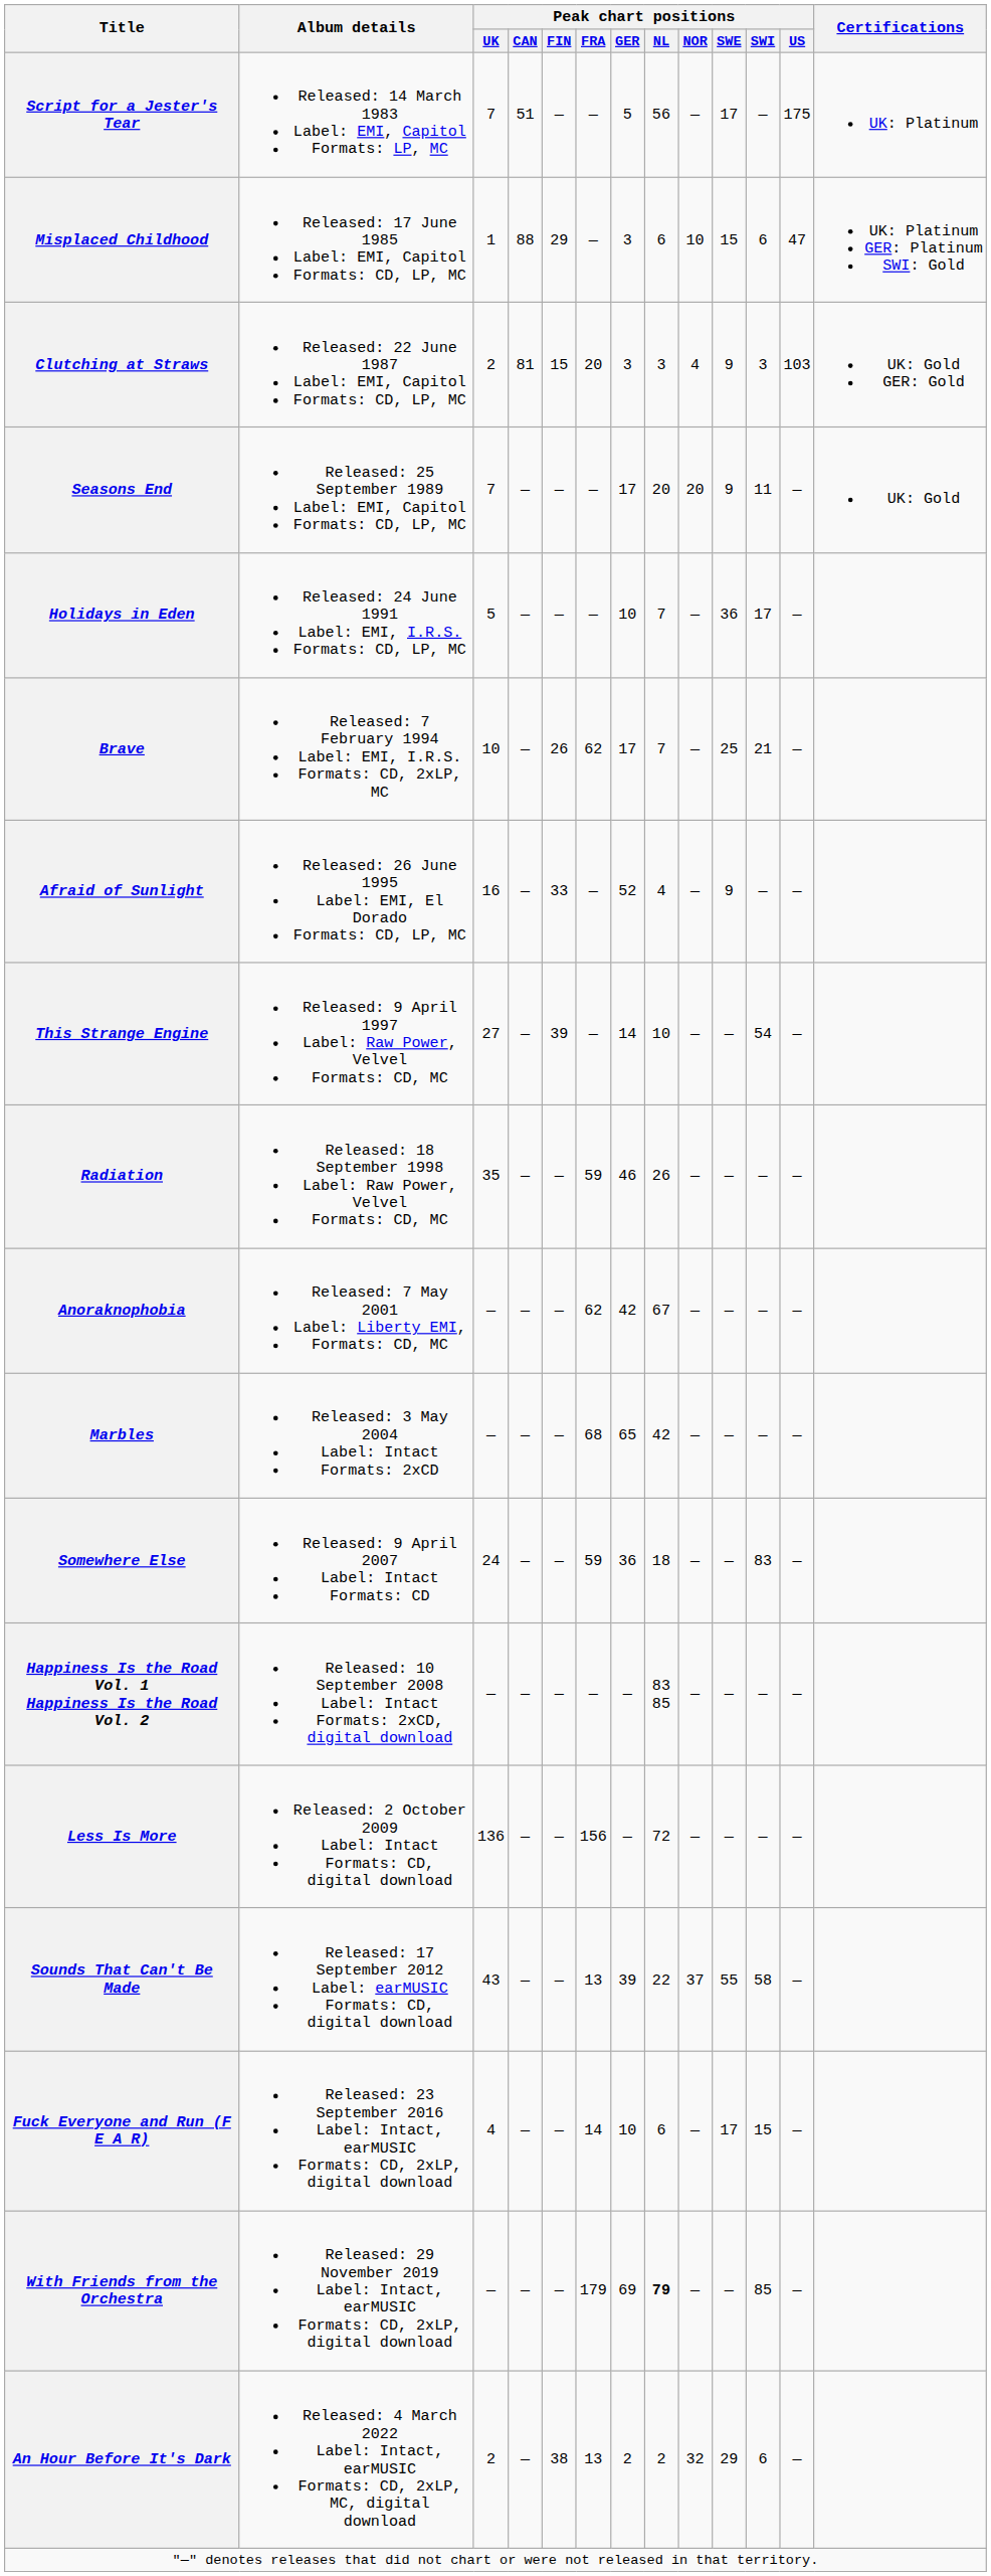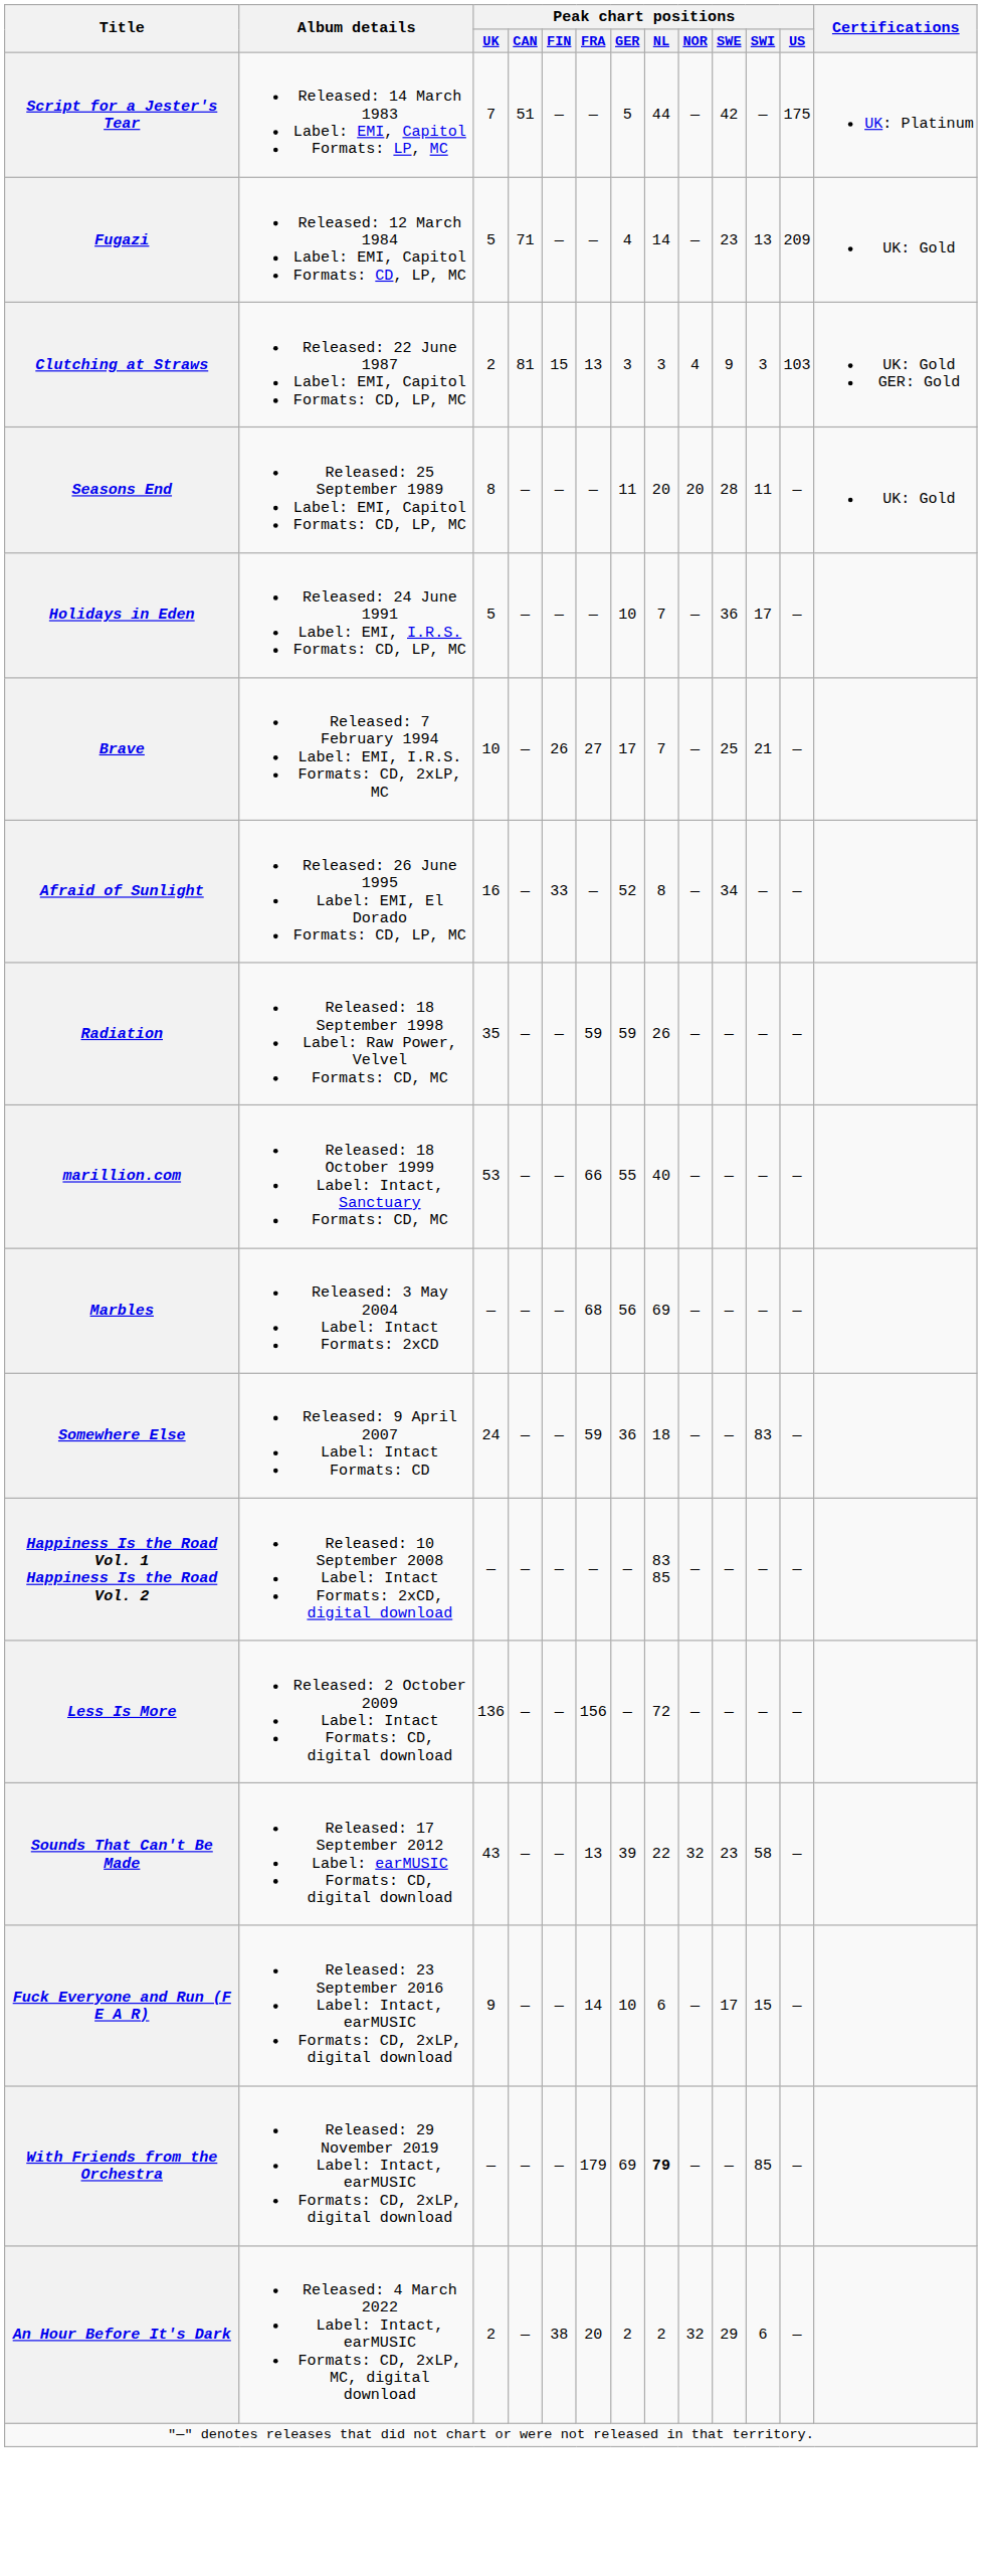Script for a Jester's Tear | Peak chart positions / NL: 56 -> 44
Script for a Jester's Tear | Peak chart positions / SWE: 17 -> 42
+ row: Fugazi | Released: 12 March 1984 Label: EMI, Capitol Formats: CD, LP, MC | 5 | 71 | — | — | 4 | 14 | — | 23 | 13 | 209 | UK: Gold
- row: Misplaced Childhood | Released: 17 June 1985 Label: EMI, Capitol Formats: CD, LP, MC | 1 | 88 | 29 | — | 3 | 6 | 10 | 15 | 6 | 47 | UK: Platinum GER: Platinum SWI: Gold
Clutching at Straws | Peak chart positions / FRA: 20 -> 13
Seasons End | Peak chart positions / UK: 7 -> 8
Seasons End | Peak chart positions / GER: 17 -> 11
Seasons End | Peak chart positions / SWE: 9 -> 28
Brave | Peak chart positions / FRA: 62 -> 27
Afraid of Sunlight | Peak chart positions / NL: 4 -> 8
Afraid of Sunlight | Peak chart positions / SWE: 9 -> 34
- row: This Strange Engine | Released: 9 April 1997 Label: Raw Power, Velvel Formats: CD, MC | 27 | — | 39 | — | 14 | 10 | — | — | 54 | —
Radiation | Peak chart positions / GER: 46 -> 59
+ row: marillion.com | Released: 18 October 1999 Label: Intact, Sanctuary Formats: CD, MC | 53 | — | — | 66 | 55 | 40 | — | — | — | —
- row: Anoraknophobia | Released: 7 May 2001 Label: Liberty EMI, Formats: CD, MC | — | — | — | 62 | 42 | 67 | — | — | — | —
Marbles | Peak chart positions / GER: 65 -> 56
Marbles | Peak chart positions / NL: 42 -> 69
Sounds That Can't Be Made | Peak chart positions / NOR: 37 -> 32
Sounds That Can't Be Made | Peak chart positions / SWE: 55 -> 23
Fuck Everyone and Run (F E A R) | Peak chart positions / UK: 4 -> 9
An Hour Before It's Dark | Peak chart positions / FRA: 13 -> 20
